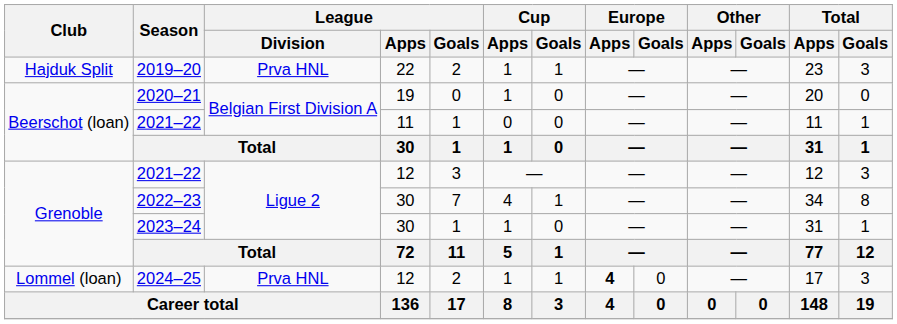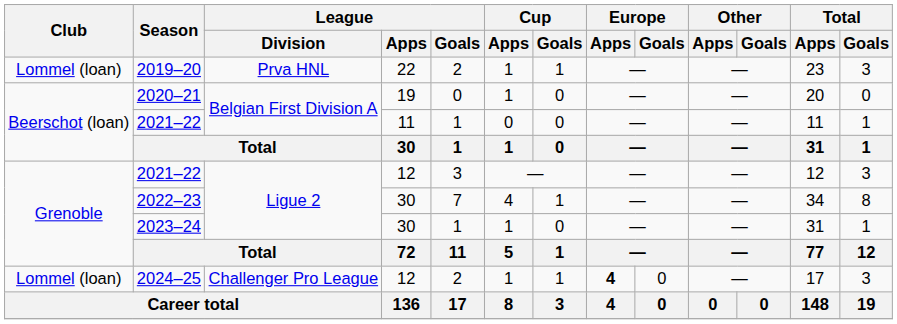2019–20 | Club: Hajduk Split -> Lommel (loan)
2024–25 | League / Division: Prva HNL -> Challenger Pro League
